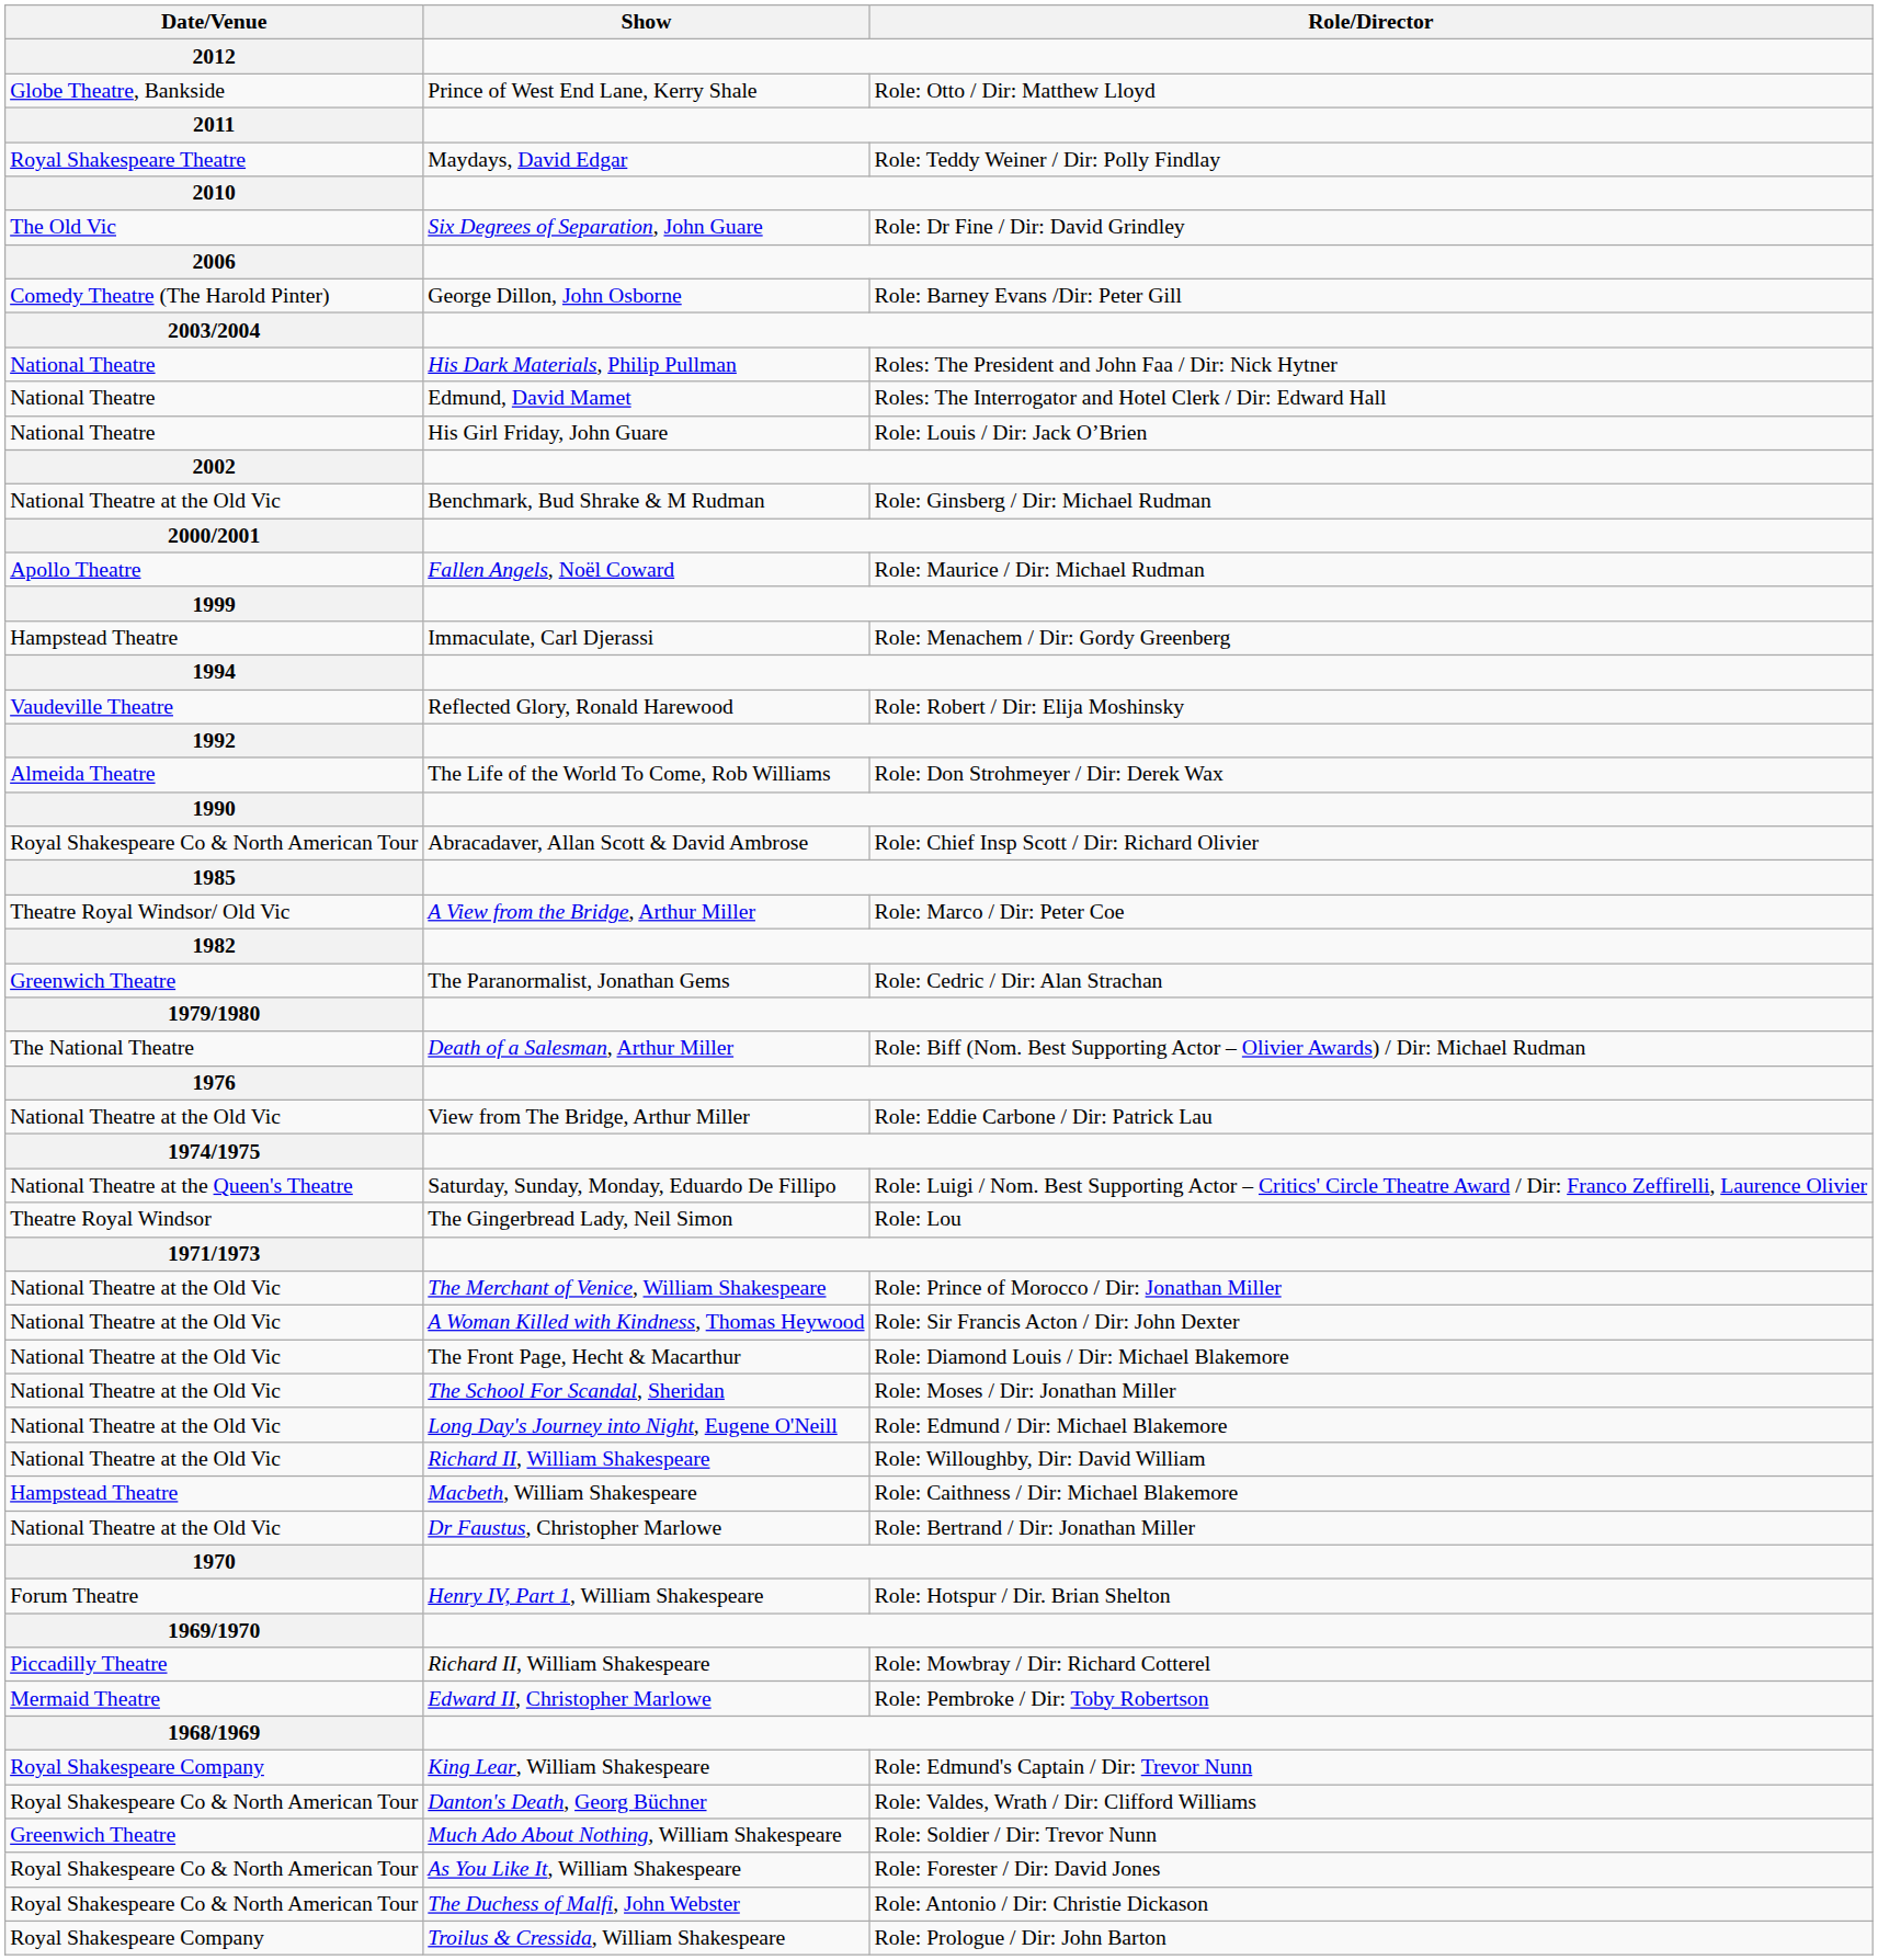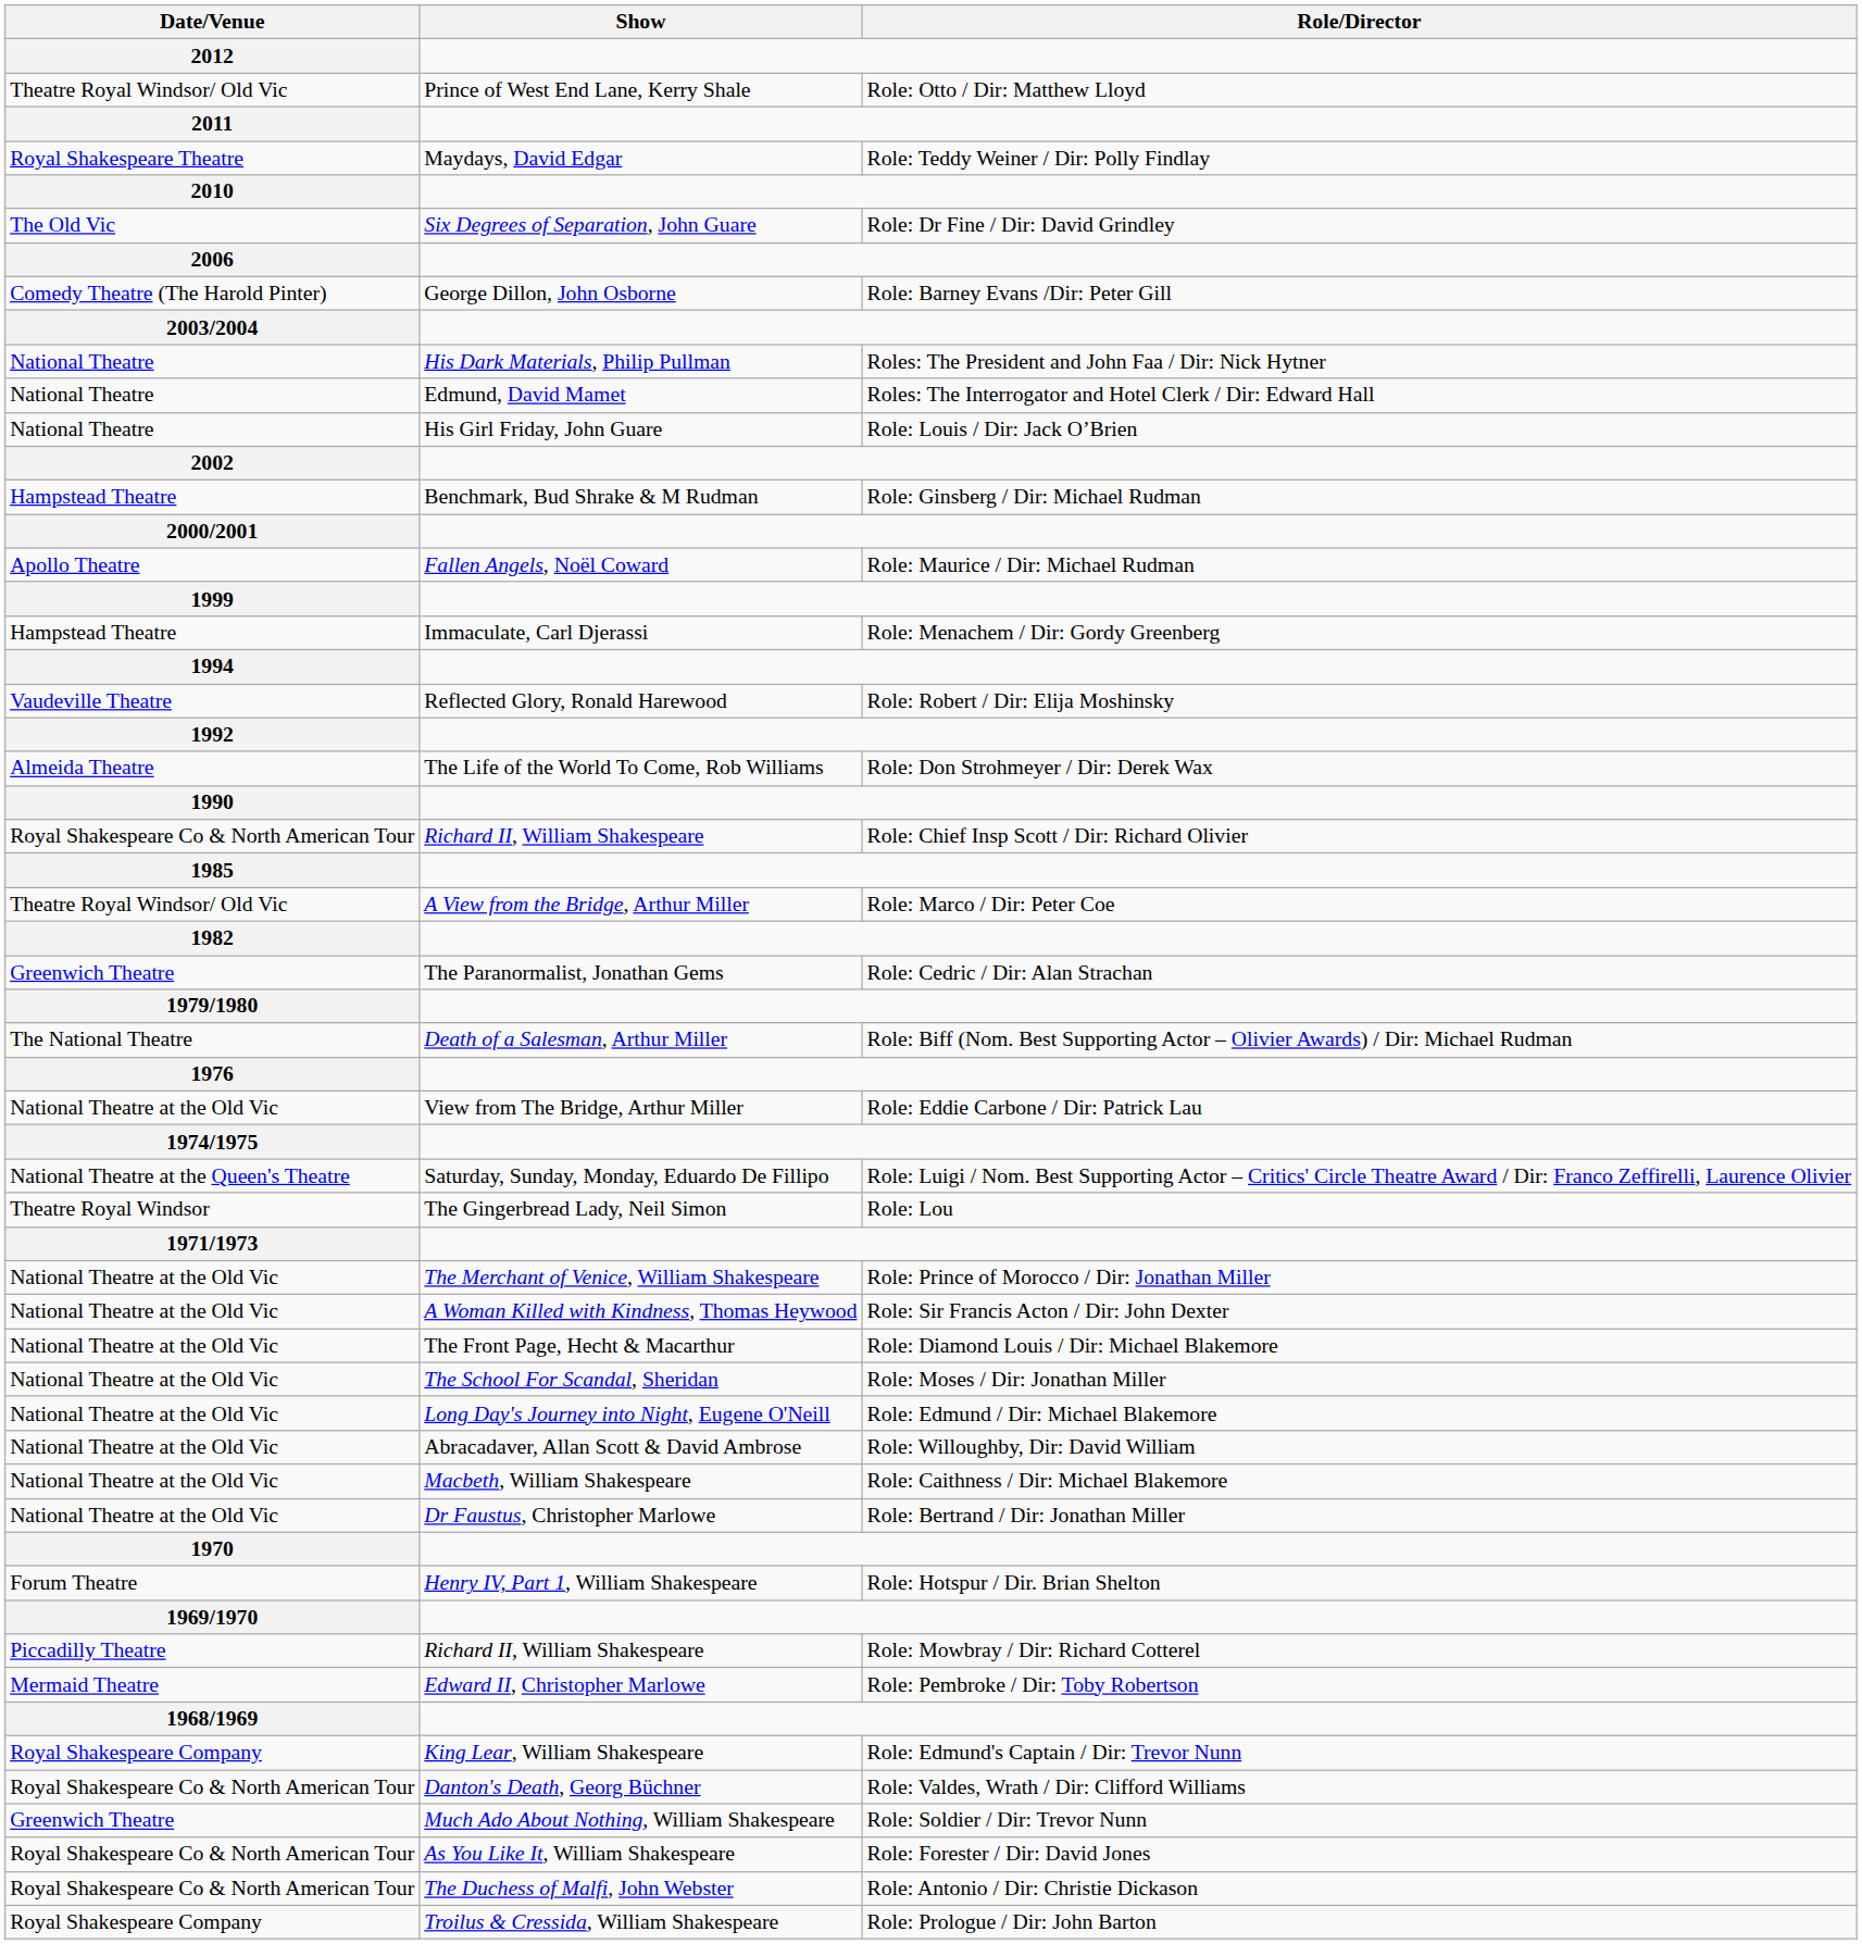Role: Otto / Dir: Matthew Lloyd | Date/Venue / 2012: Globe Theatre, Bankside -> Theatre Royal Windsor/ Old Vic
Role: Ginsberg / Dir: Michael Rudman | Date/Venue / 2012: National Theatre at the Old Vic -> Hampstead Theatre
Role: Chief Insp Scott / Dir: Richard Olivier | Show: Abracadaver, Allan Scott & David Ambrose -> Richard II, William Shakespeare
Role: Willoughby, Dir: David William | Show: Richard II, William Shakespeare -> Abracadaver, Allan Scott & David Ambrose
Role: Caithness / Dir: Michael Blakemore | Date/Venue / 2012: Hampstead Theatre -> National Theatre at the Old Vic
